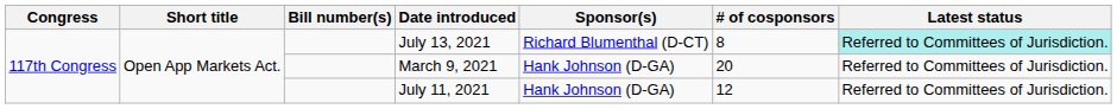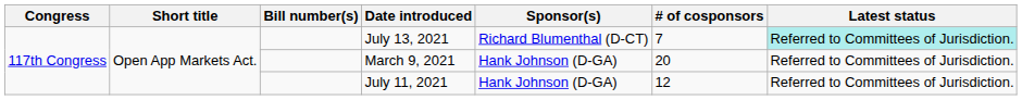July 13, 2021 | # of cosponsors: 8 -> 7
